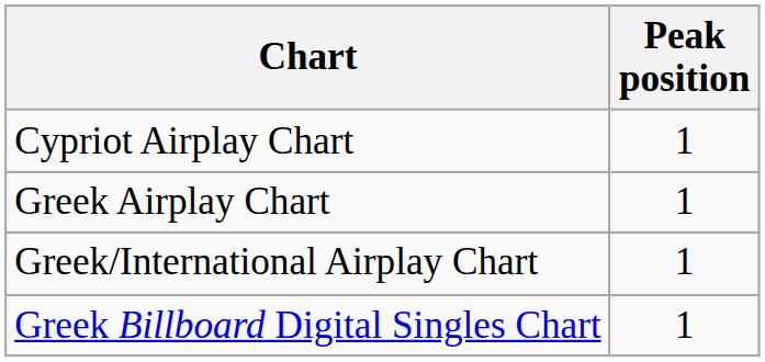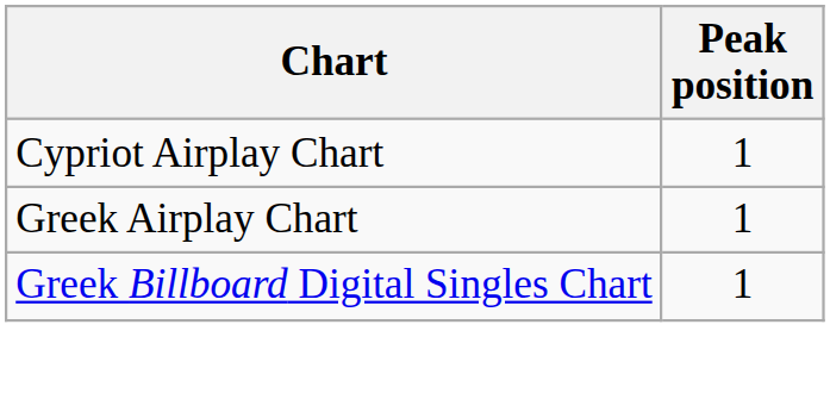- row: Greek/International Airplay Chart | 1
